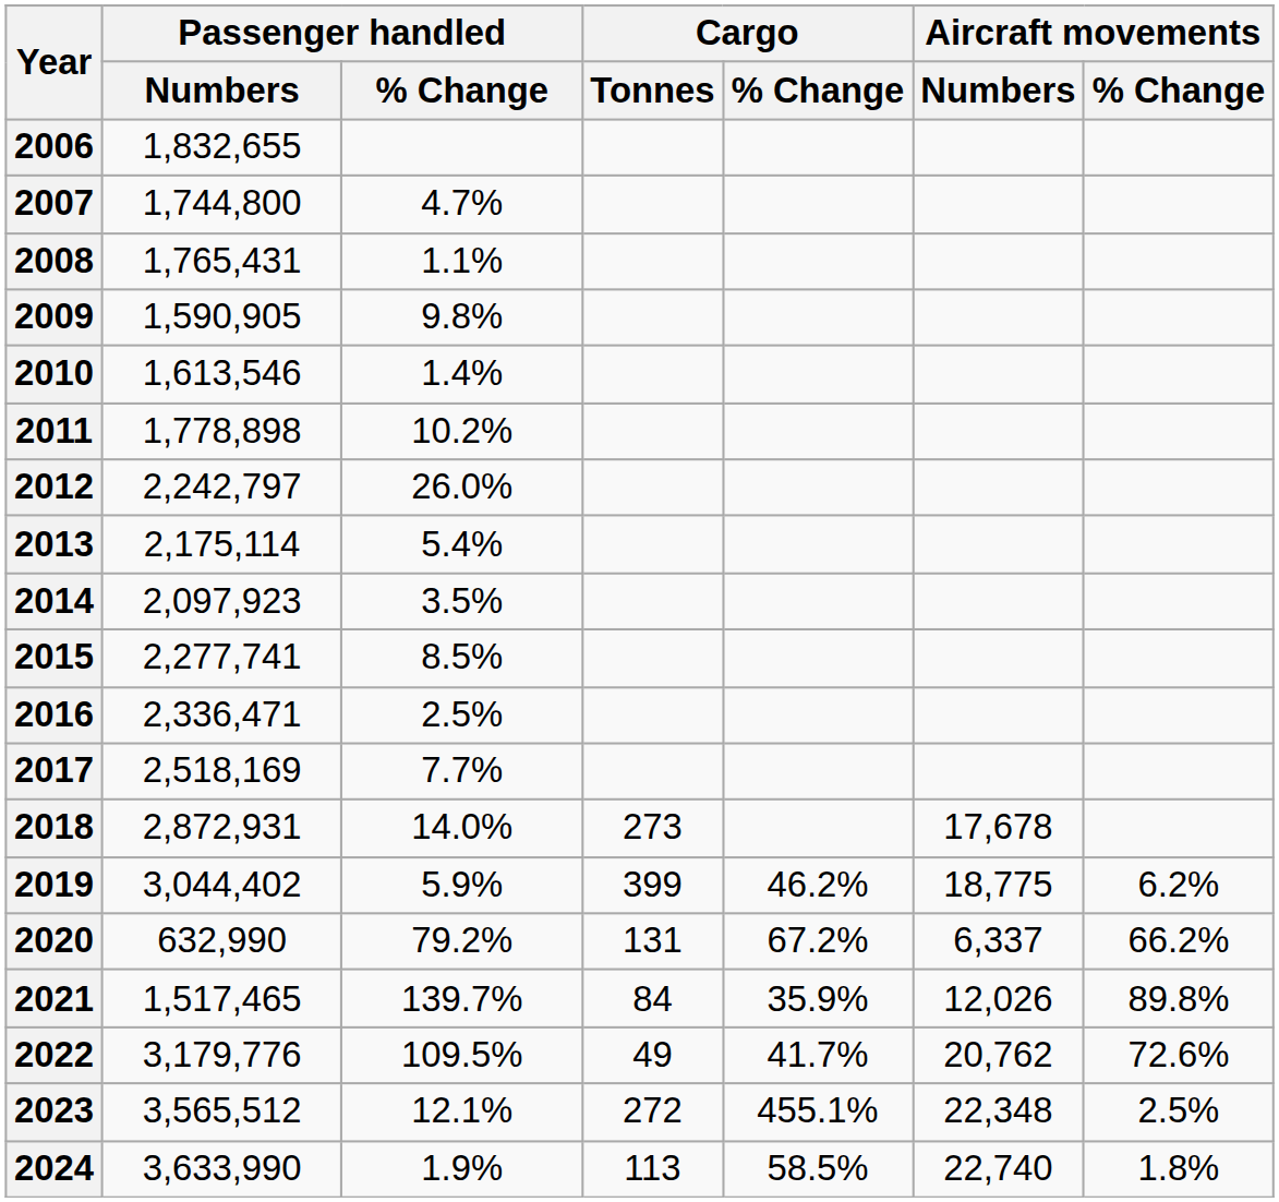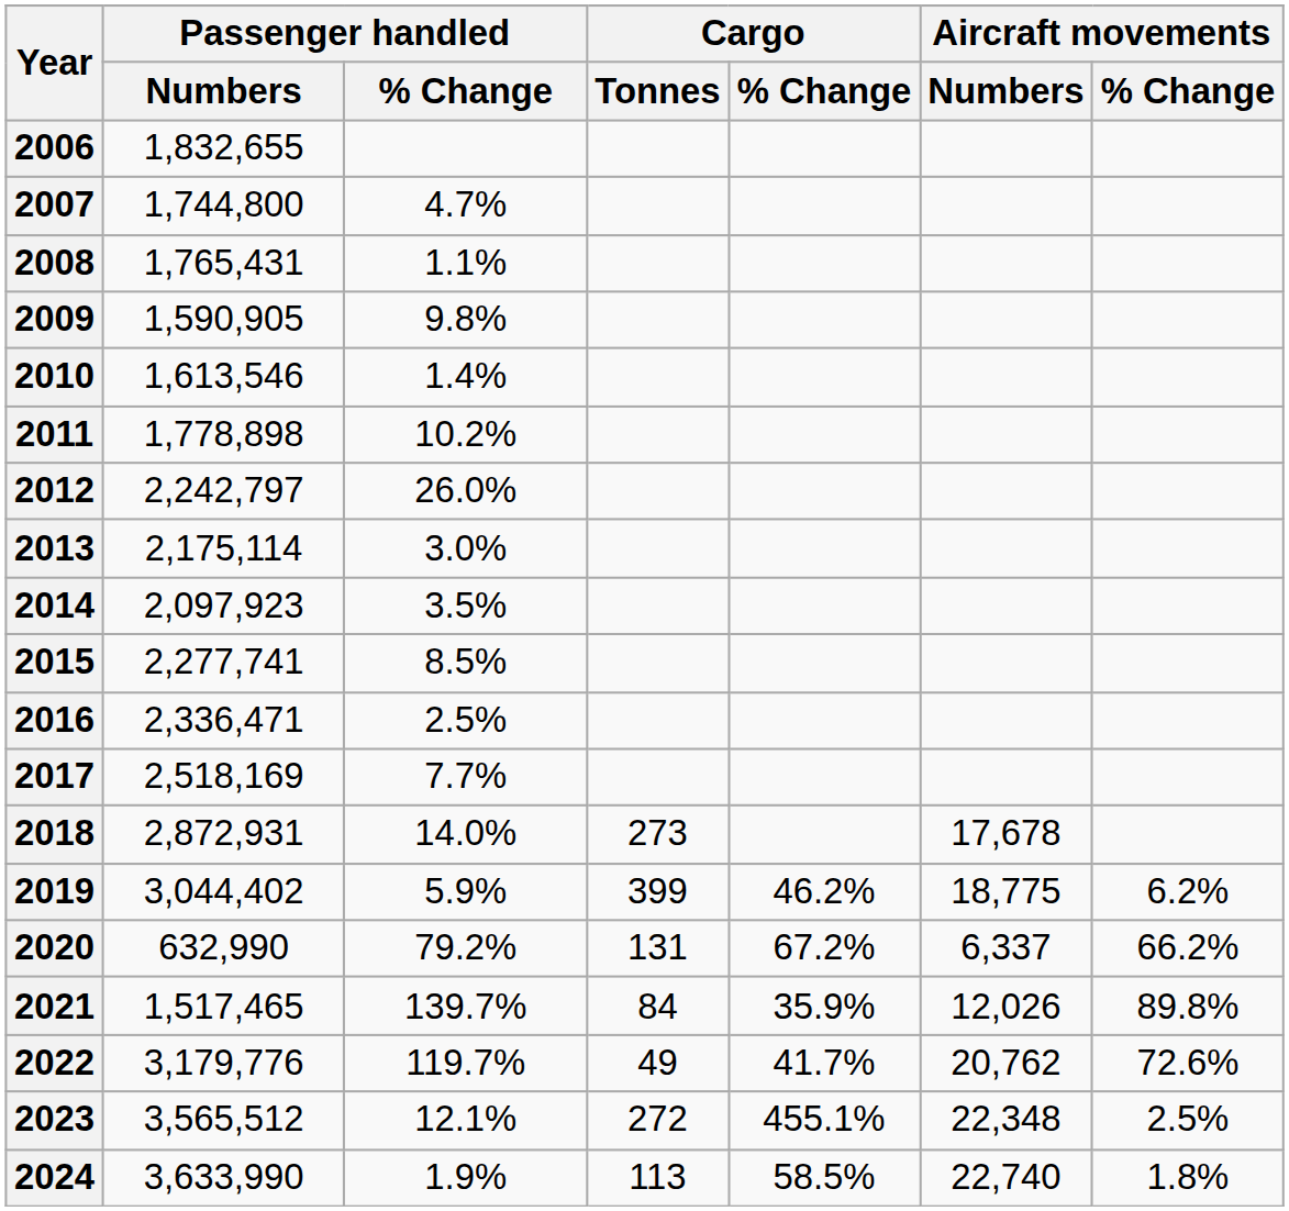2013 | Passenger handled / % Change: 5.4% -> 3.0%
2022 | Passenger handled / % Change: 109.5% -> 119.7%
